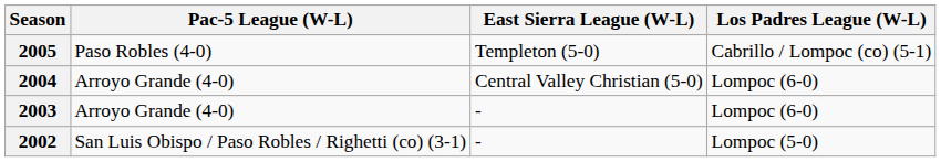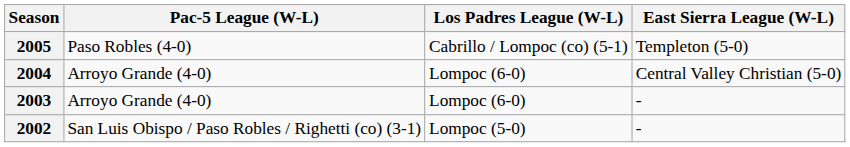columns swapped: Los Padres League (W-L) <-> East Sierra League (W-L)
